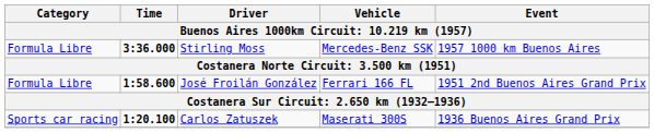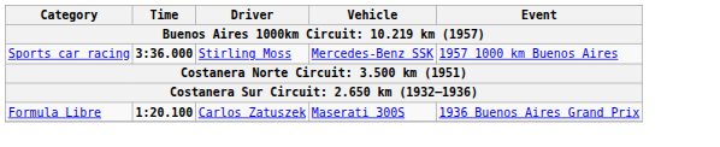Stirling Moss | Category: Formula Libre -> Sports car racing
- row: Formula Libre | 1:58.600 | José Froilán González | Ferrari 166 FL | 1951 2nd Buenos Aires Grand Prix
Carlos Zatuszek | Category: Sports car racing -> Formula Libre
